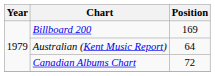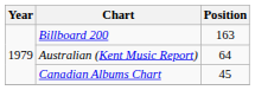Billboard 200 | Position: 169 -> 163
Canadian Albums Chart | Position: 72 -> 45
